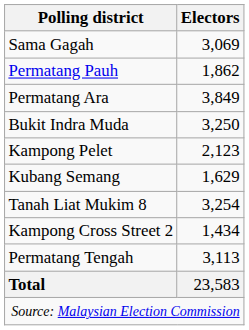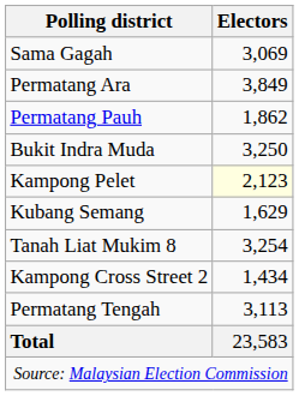rows swapped: Permatang Ara <-> Permatang Pauh
Kampong Pelet | Electors: no background -> lightyellow background
